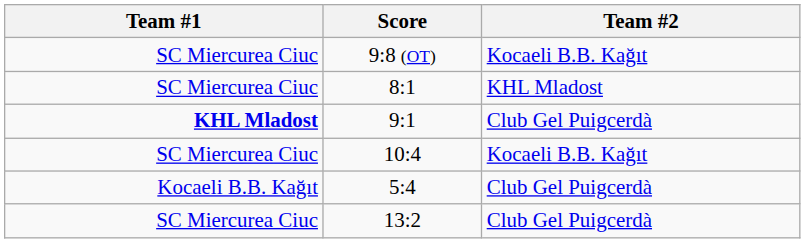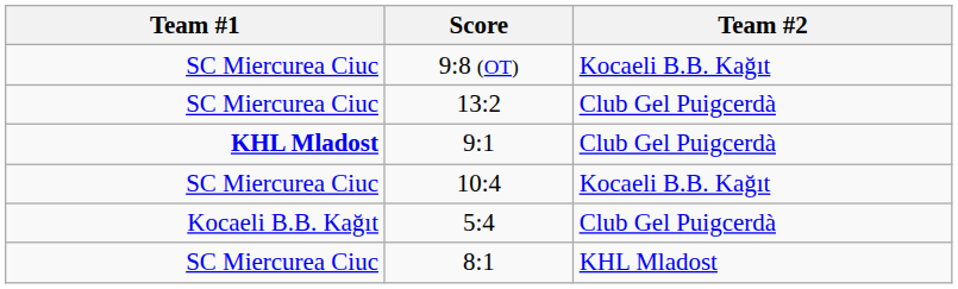rows swapped: 13:2 <-> 8:1
